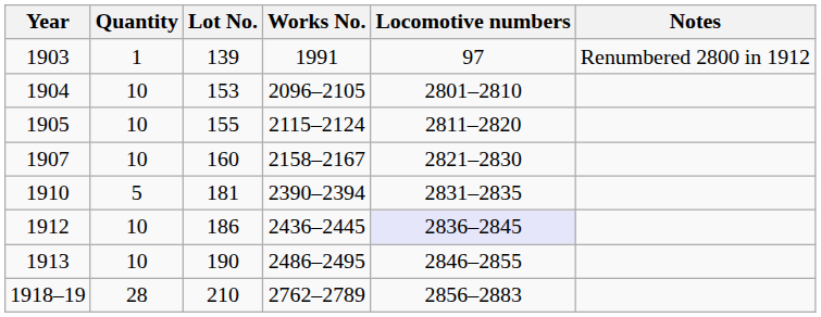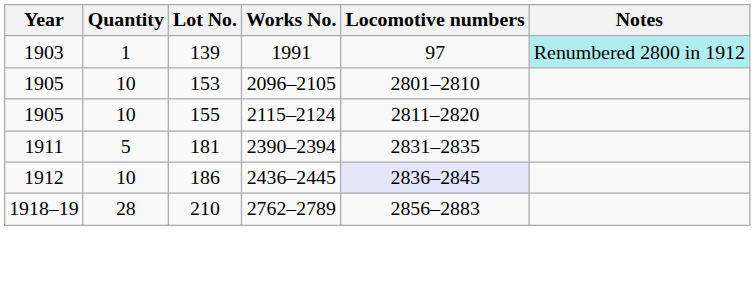139 | Notes: no background -> paleturquoise background
153 | Year: 1904 -> 1905
- row: 1907 | 10 | 160 | 2158–2167 | 2821–2830
181 | Year: 1910 -> 1911
- row: 1913 | 10 | 190 | 2486–2495 | 2846–2855
